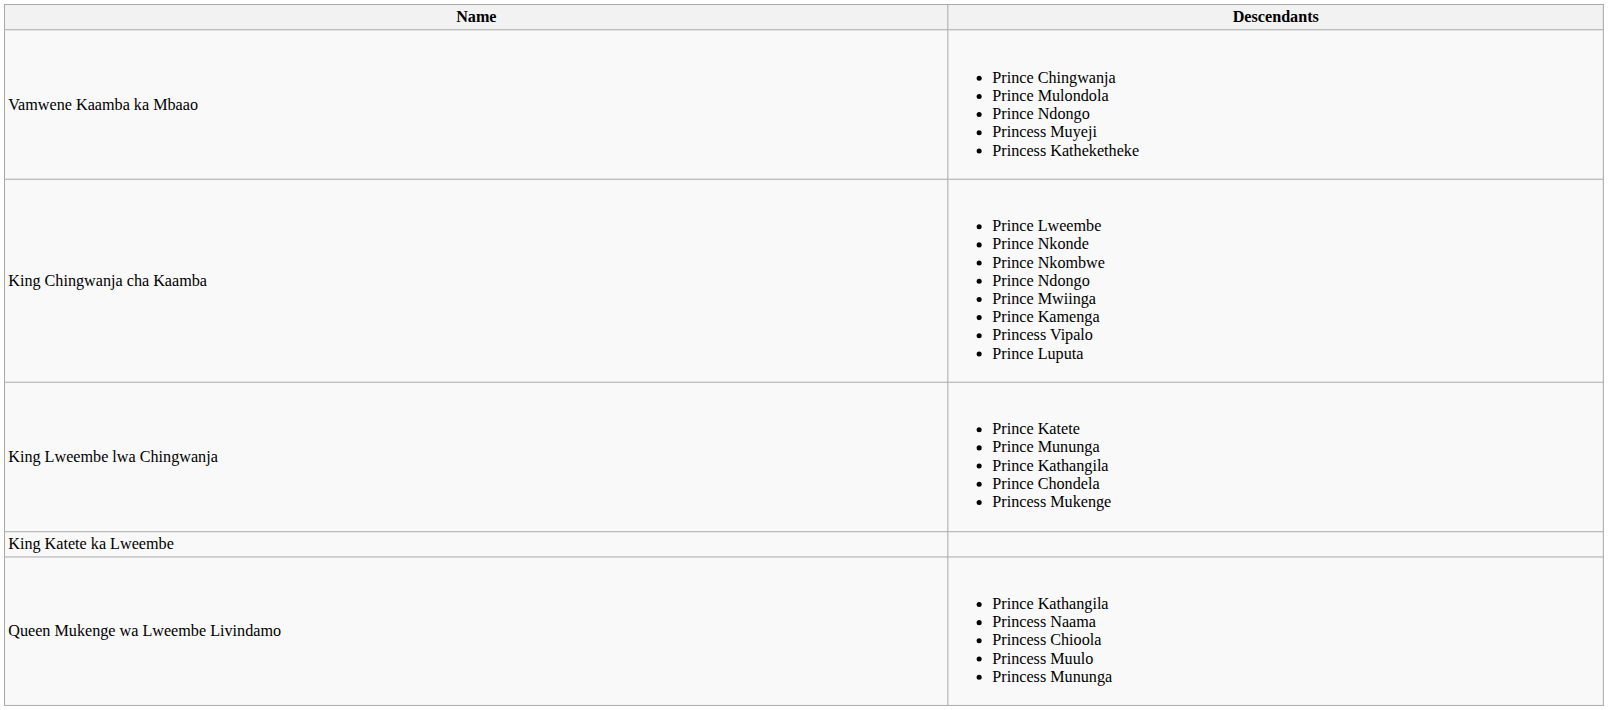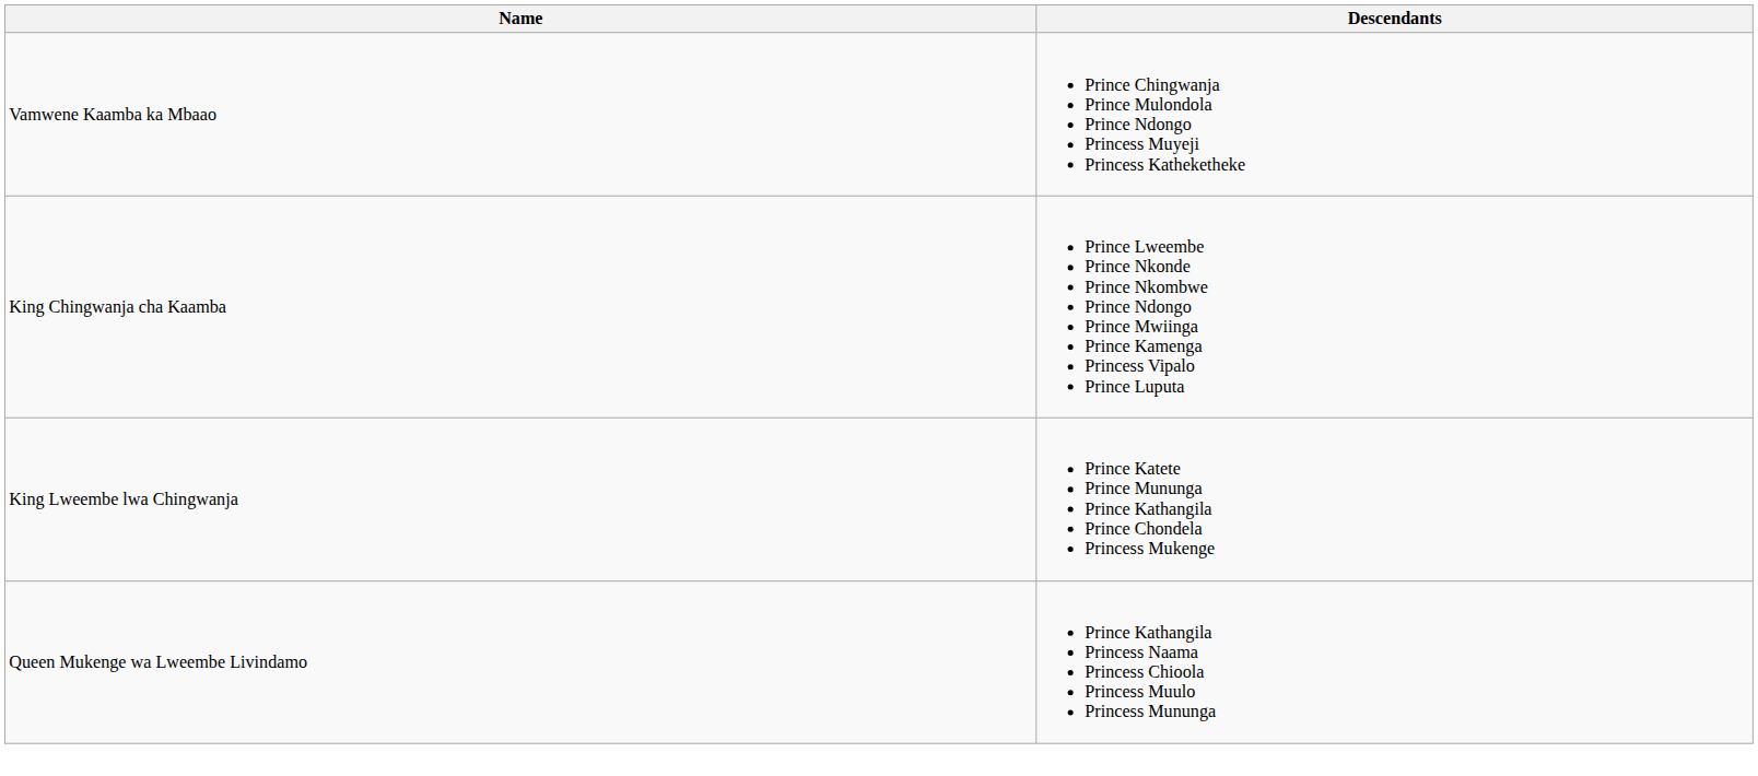- row: King Katete ka Lweembe
